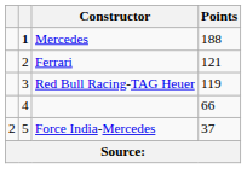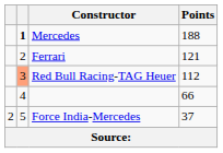Red Bull Racing-TAG Heuer | column 2: no background -> lightsalmon background
Red Bull Racing-TAG Heuer | Points: 119 -> 112
